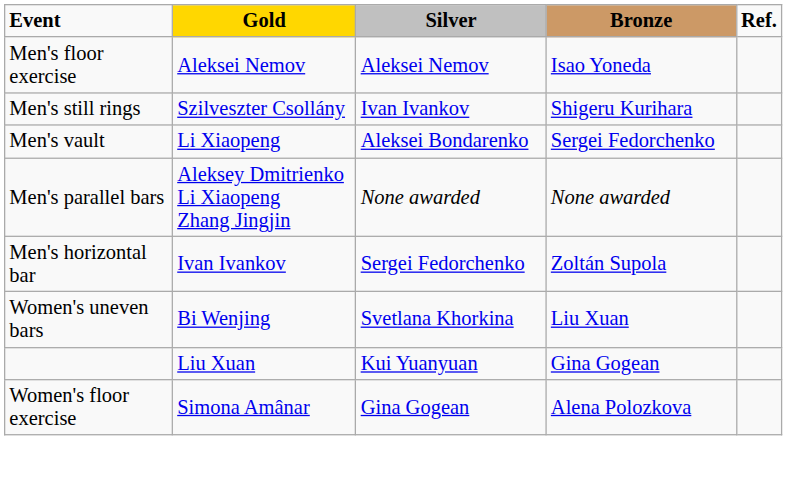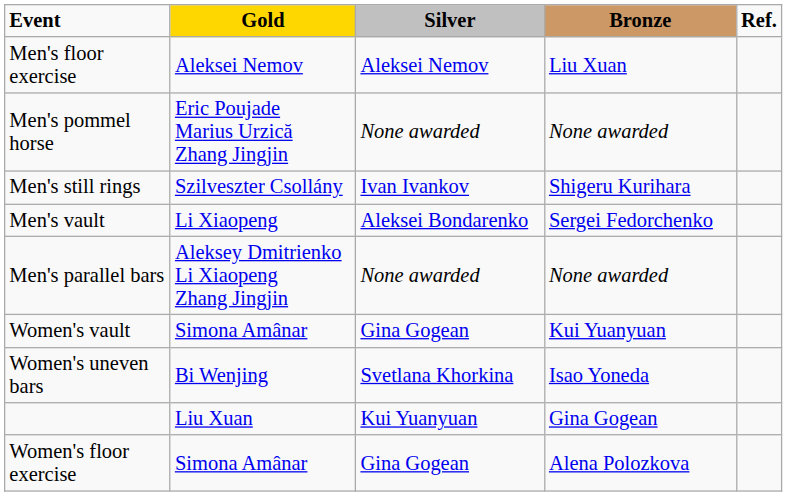Men's floor exercise | Bronze: Isao Yoneda -> Liu Xuan
+ row: Men's pommel horse | Eric Poujade Marius Urzică Zhang Jingjin | None awarded | None awarded
- row: Men's horizontal bar | Ivan Ivankov | Sergei Fedorchenko | Zoltán Supola
+ row: Women's vault | Simona Amânar | Gina Gogean | Kui Yuanyuan
Women's uneven bars | Bronze: Liu Xuan -> Isao Yoneda
